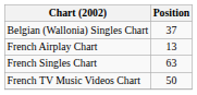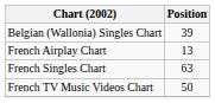Belgian (Wallonia) Singles Chart | Position: 37 -> 39
